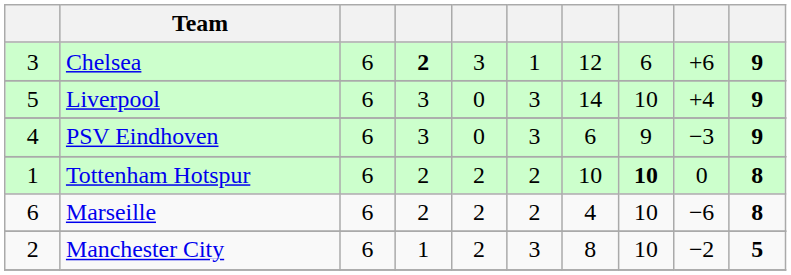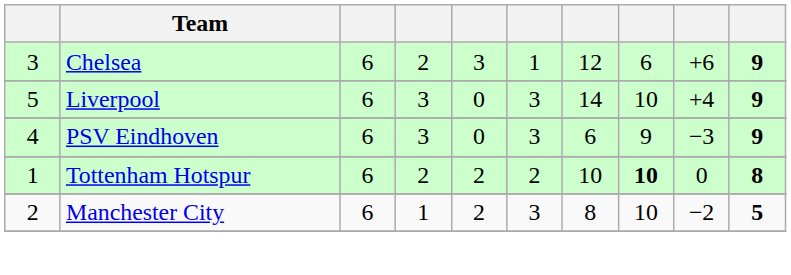Chelsea | column 4: bold -> normal
- row: 6 | Marseille | 6 | 2 | 2 | 2 | 4 | 10 | −6 | 8
